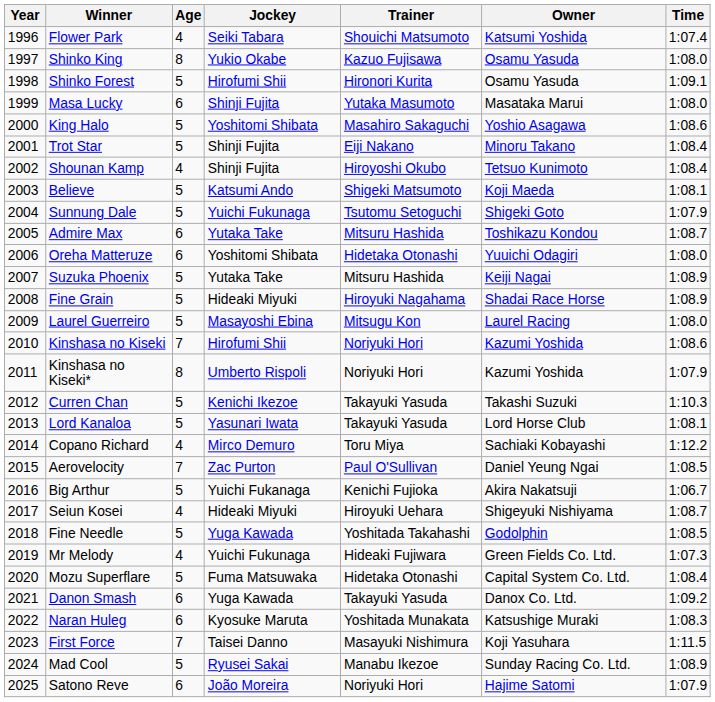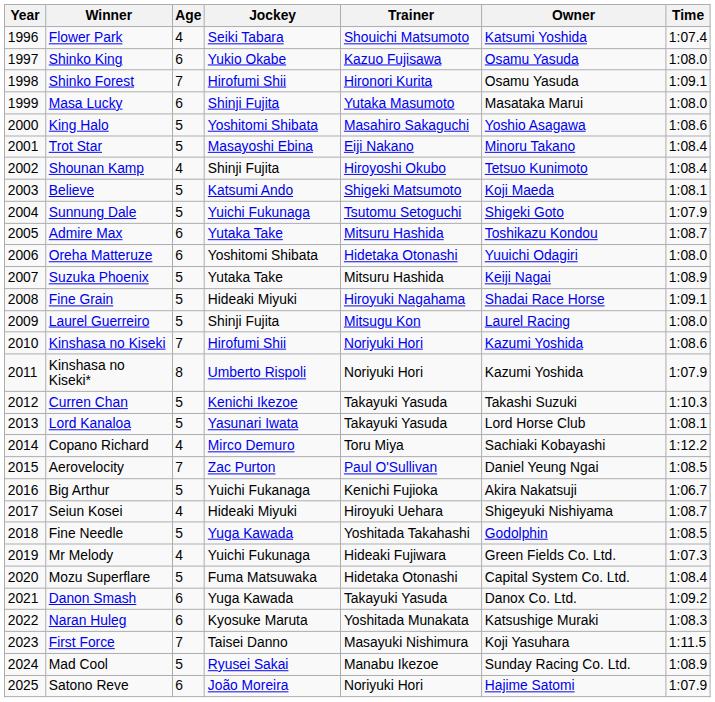Shinko King | Age: 8 -> 6
Shinko Forest | Age: 5 -> 7
Trot Star | Jockey: Shinji Fujita -> Masayoshi Ebina
Fine Grain | Time: 1:08.9 -> 1:09.1
Laurel Guerreiro | Jockey: Masayoshi Ebina -> Shinji Fujita
